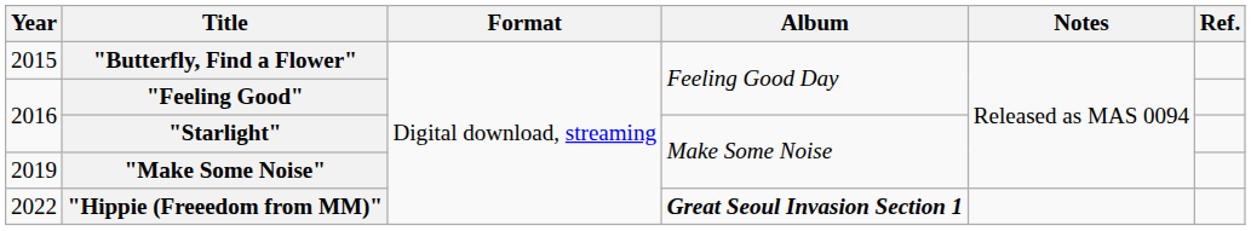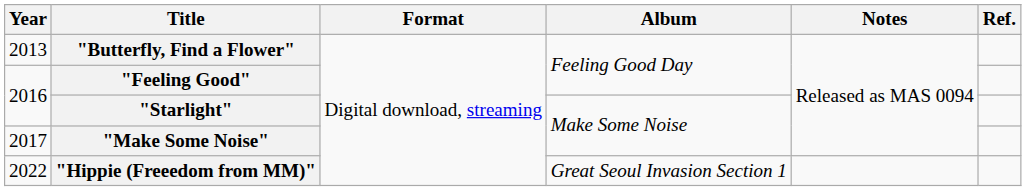"Butterfly, Find a Flower" | Year: 2015 -> 2013
"Make Some Noise" | Year: 2019 -> 2017
"Hippie (Freeedom from MM)" | Album: bold -> normal
